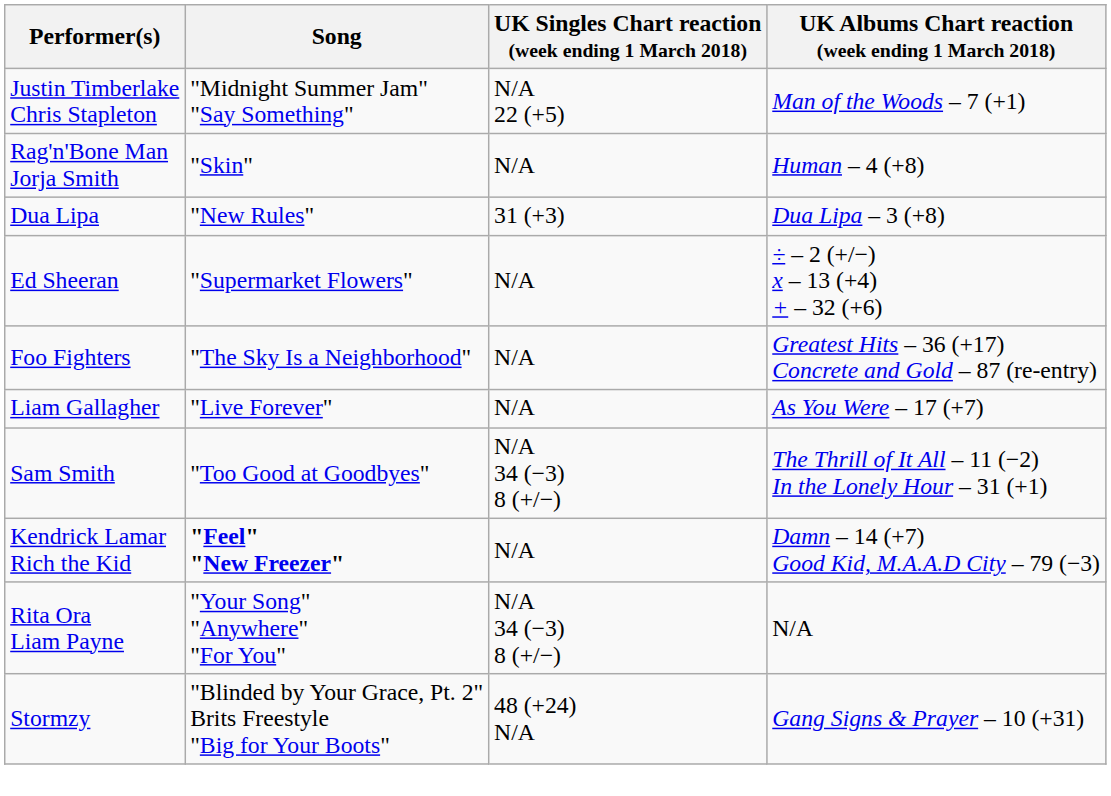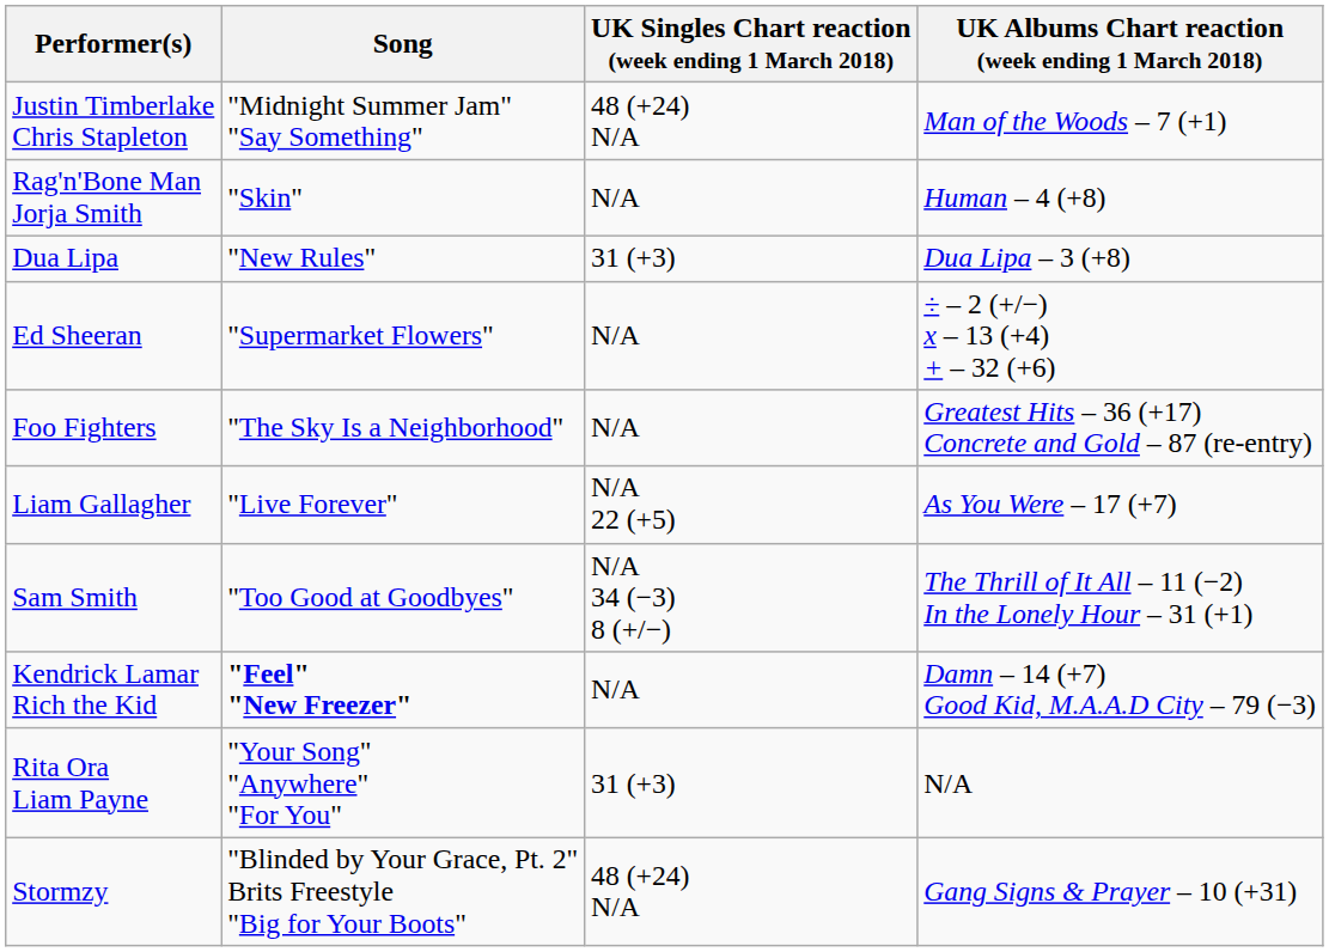Justin Timberlake Chris Stapleton | UK Singles Chart reaction (week ending 1 March 2018): N/A 22 (+5) -> 48 (+24) N/A
Liam Gallagher | UK Singles Chart reaction (week ending 1 March 2018): N/A -> N/A 22 (+5)
Rita Ora Liam Payne | UK Singles Chart reaction (week ending 1 March 2018): N/A 34 (−3) 8 (+/−) -> 31 (+3)
